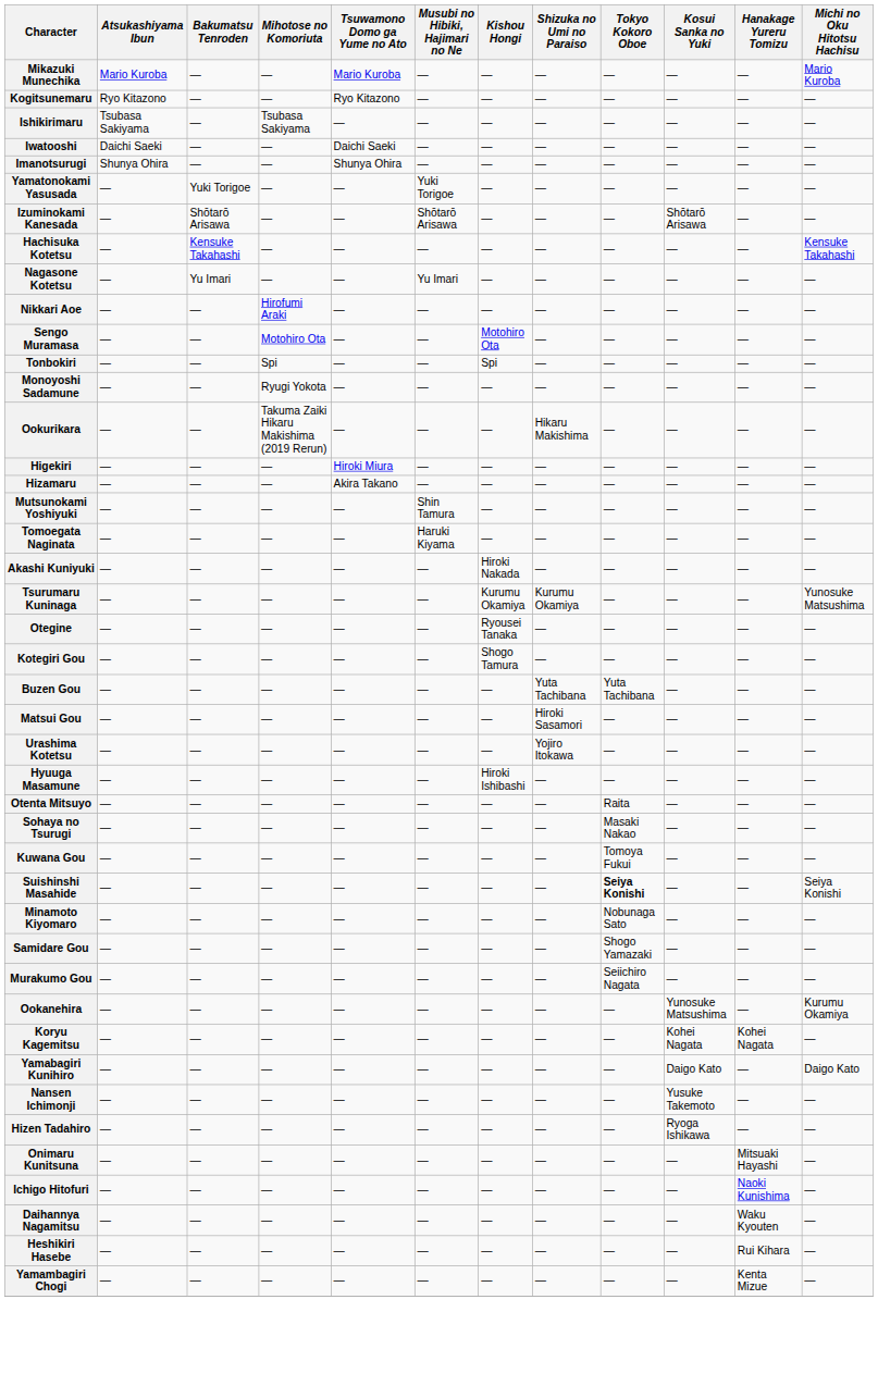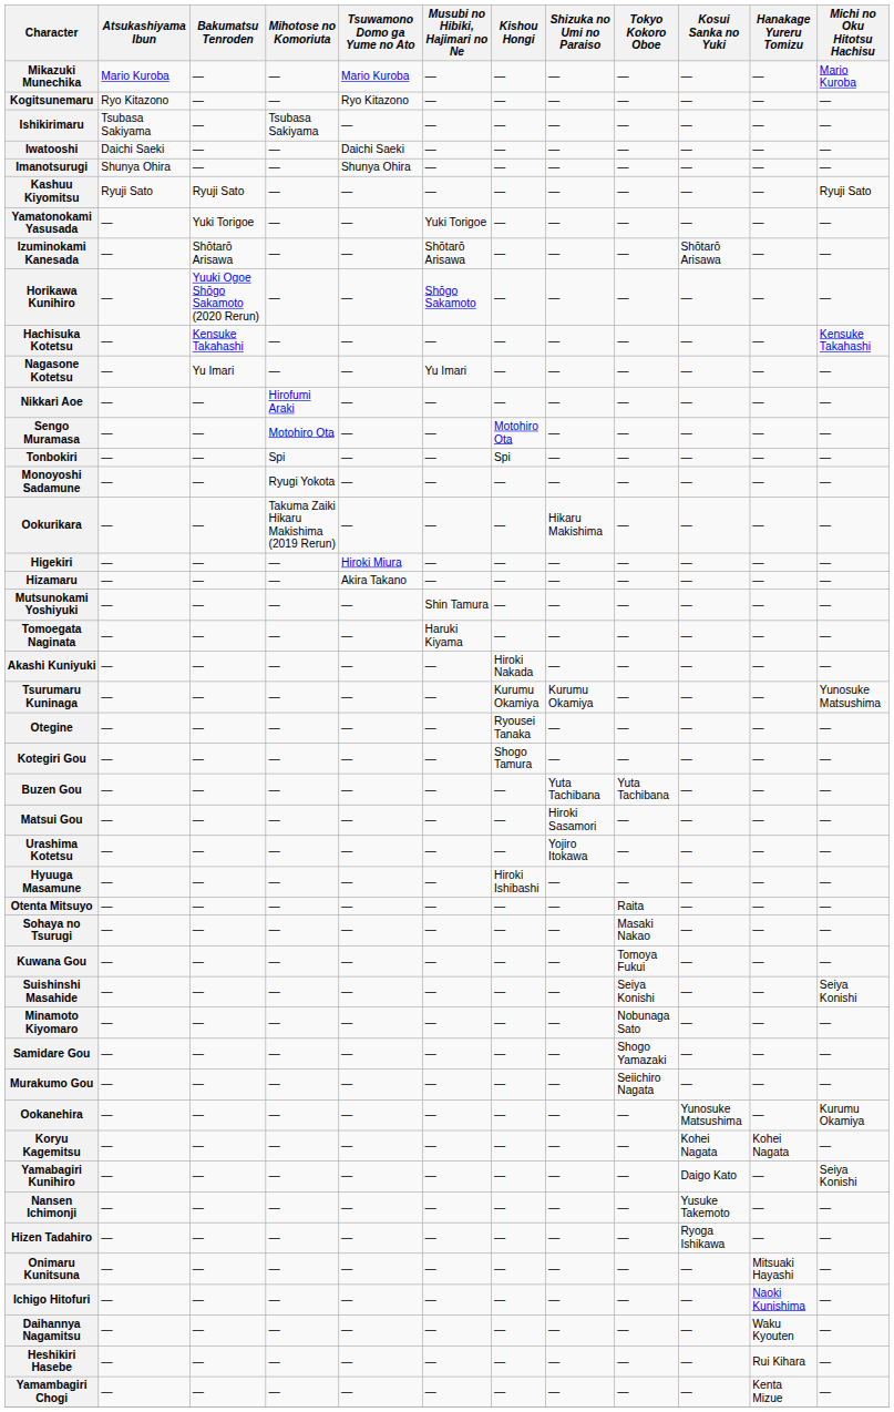+ row: Kashuu Kiyomitsu | Ryuji Sato | Ryuji Sato | — | — | — | — | — | — | — | — | Ryuji Sato
+ row: Horikawa Kunihiro | — | Yuuki Ogoe Shōgo Sakamoto (2020 Rerun) | — | — | Shōgo Sakamoto | — | — | — | — | — | —
Suishinshi Masahide | Tokyo Kokoro Oboe: bold -> normal
Yamabagiri Kunihiro | Michi no Oku Hitotsu Hachisu: Daigo Kato -> Seiya Konishi
